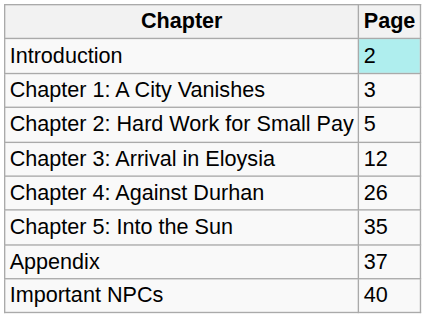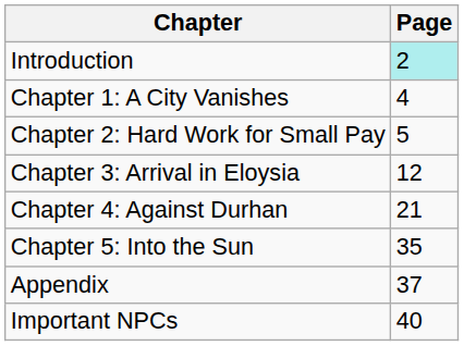Chapter 1: A City Vanishes | Page: 3 -> 4
Chapter 4: Against Durhan | Page: 26 -> 21
